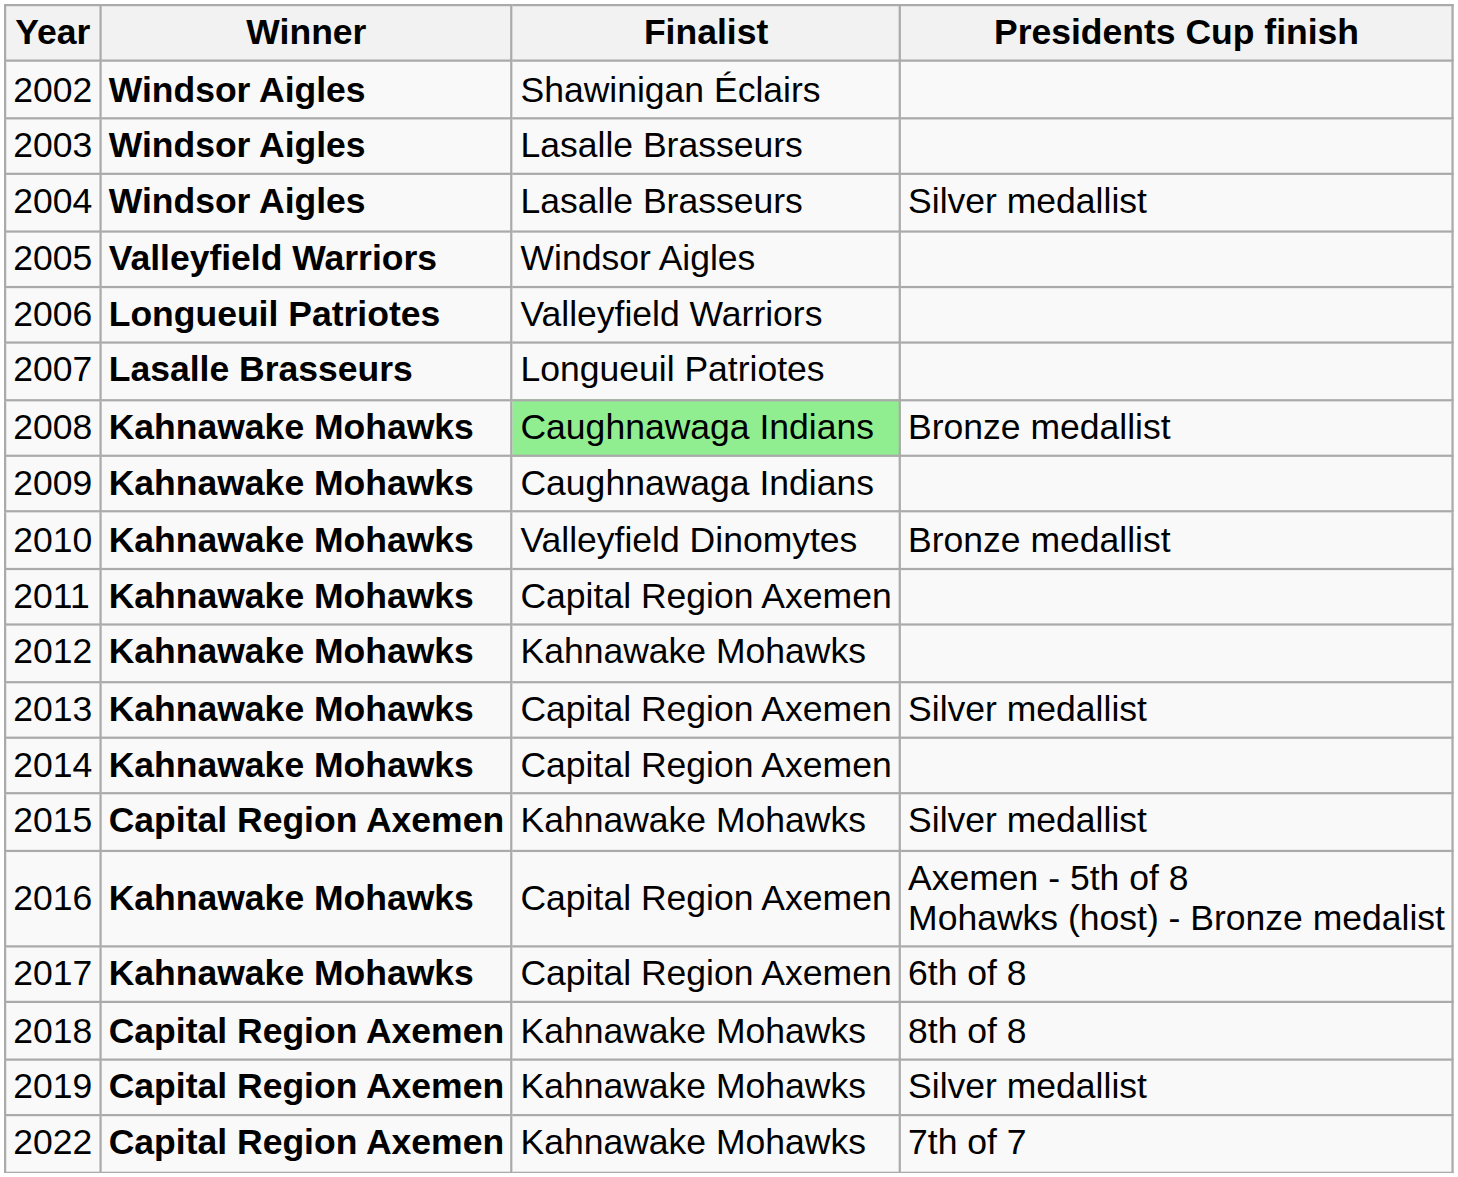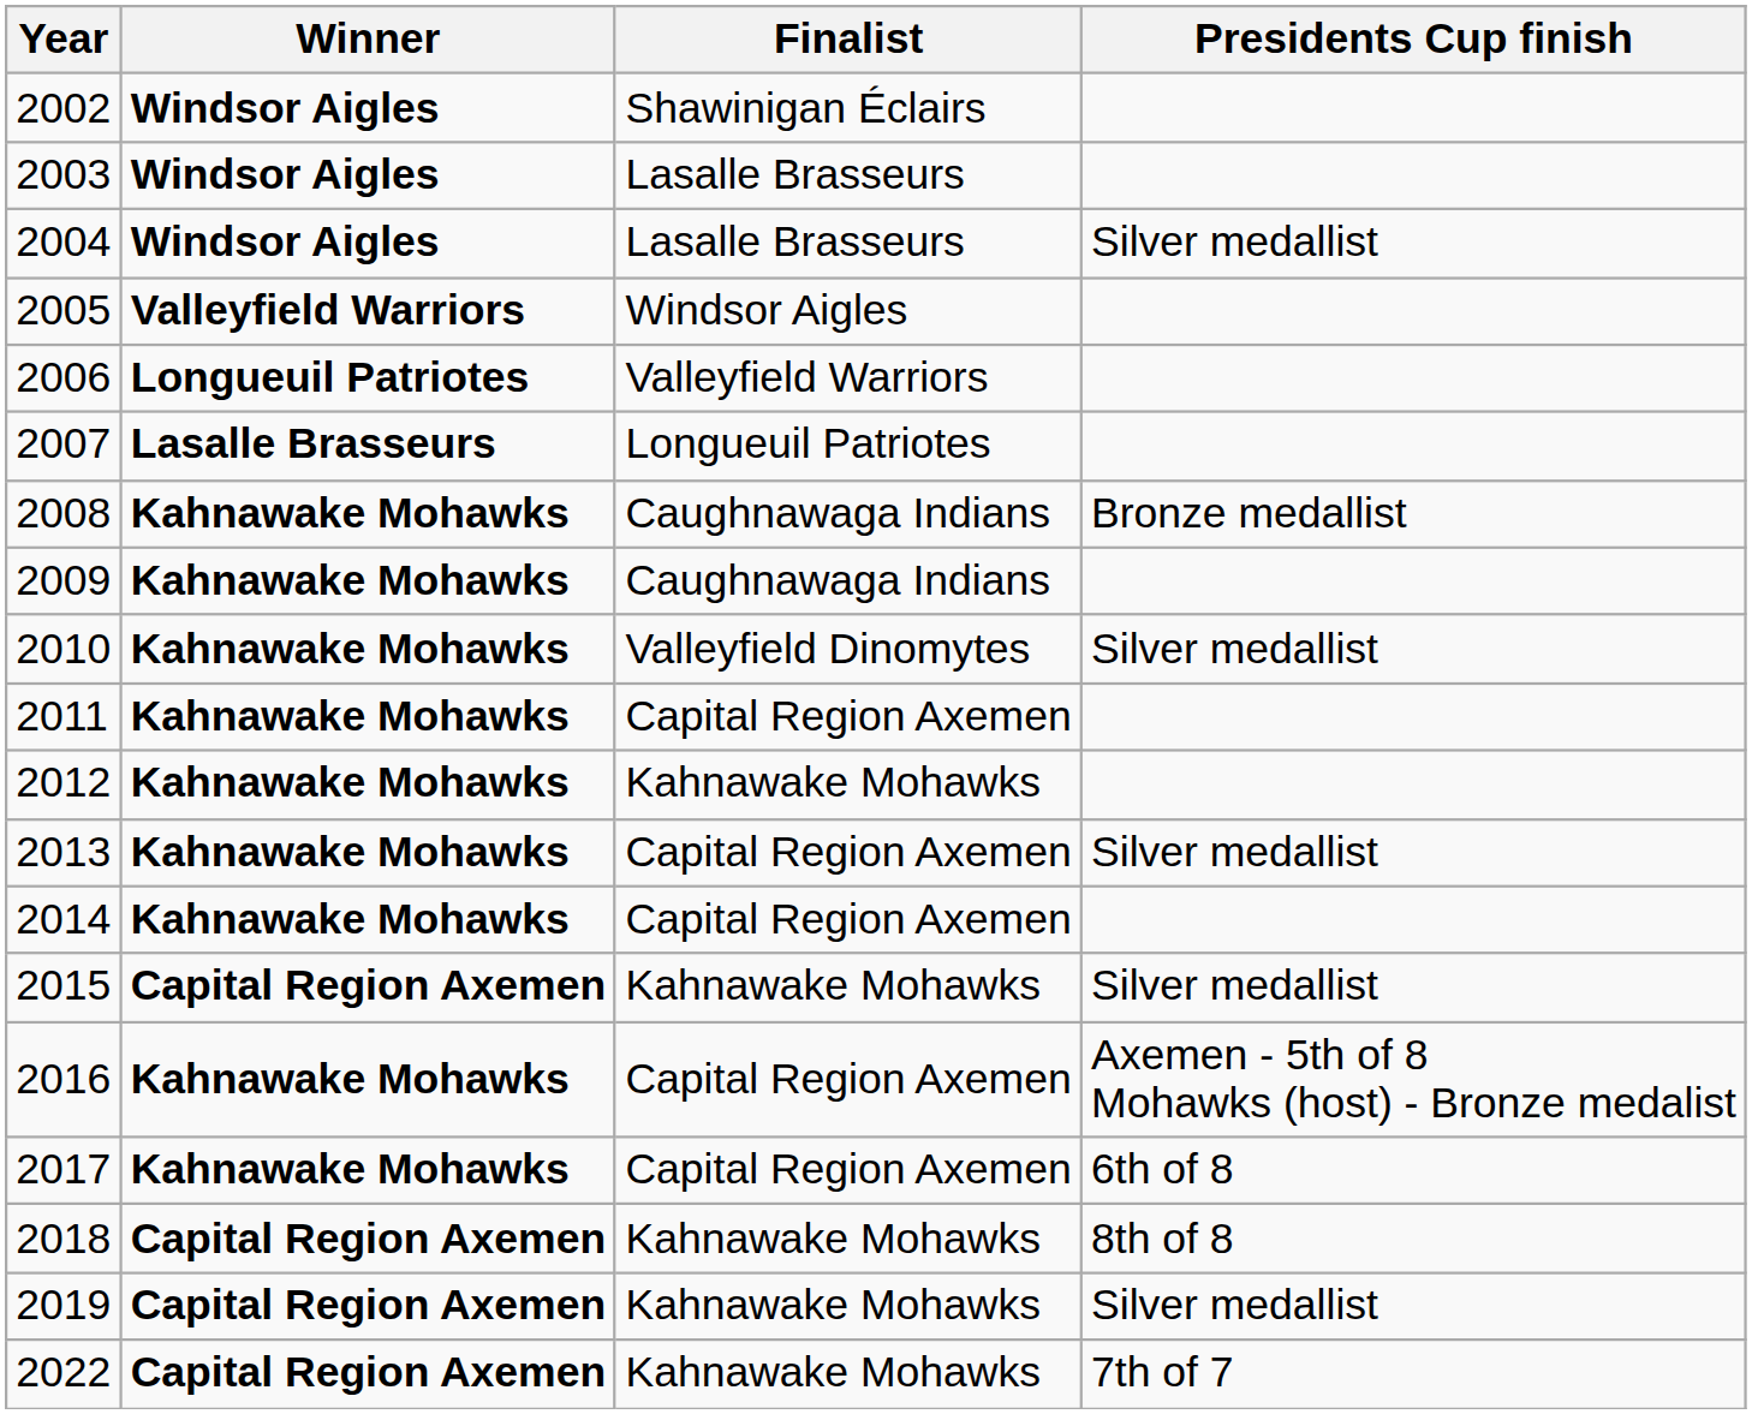2008 | Finalist: lightgreen background -> no background
2010 | Presidents Cup finish: Bronze medallist -> Silver medallist
